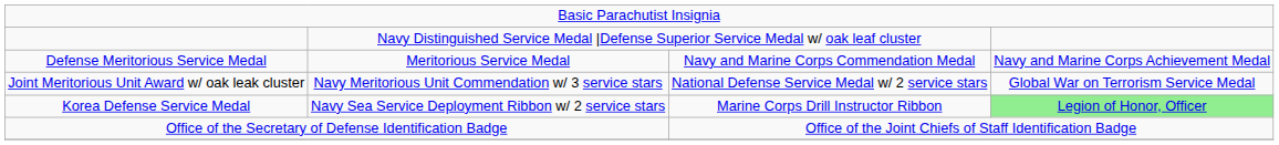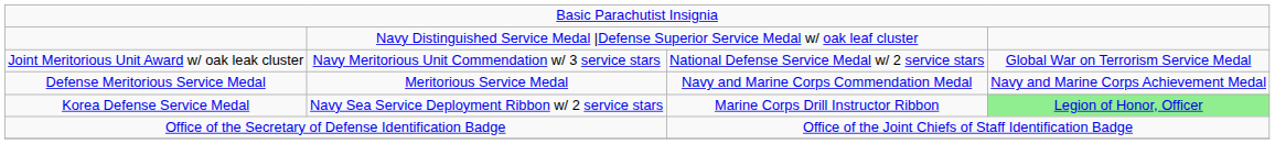rows swapped: Defense Meritorious Service Medal <-> Joint Meritorious Unit Award w/ oak leak cluster
